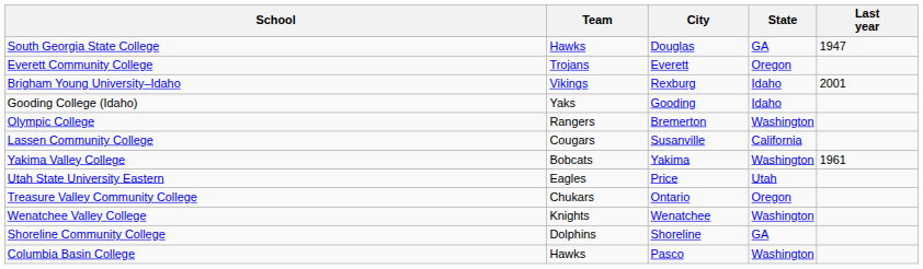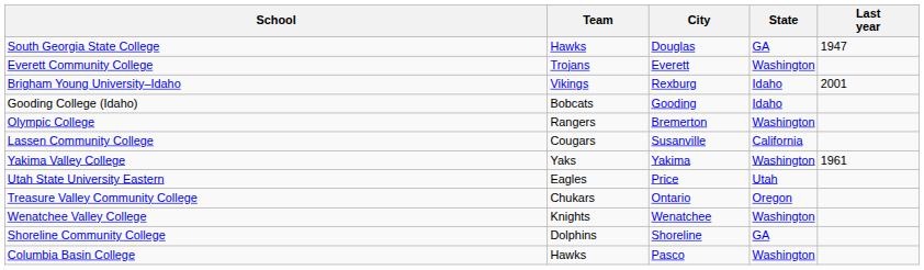Everett Community College | State: Oregon -> Washington
Gooding College (Idaho) | Team: Yaks -> Bobcats
Yakima Valley College | Team: Bobcats -> Yaks
